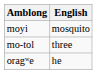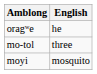rows swapped: moyi <-> oragʷe
